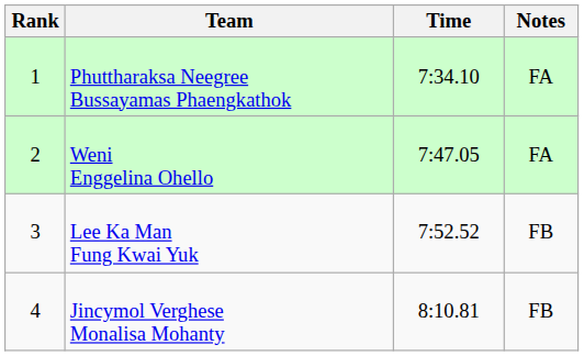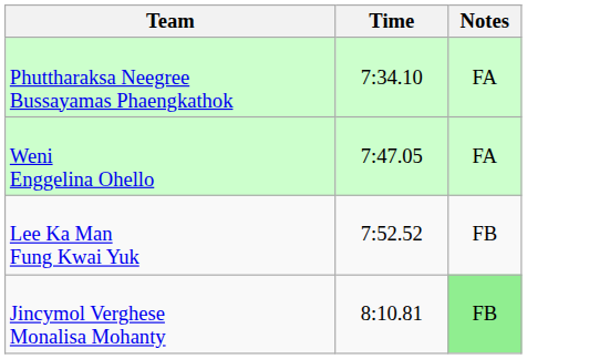- column: Rank | 1 | 2 | 3 | 4
Jincymol Verghese Monalisa Mohanty | Notes: no background -> lightgreen background
